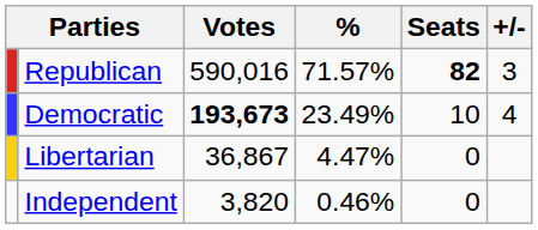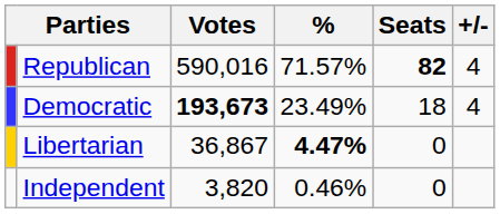Republican | +/-: 3 -> 4
Democratic | Seats: 10 -> 18
Libertarian | %: normal -> bold
